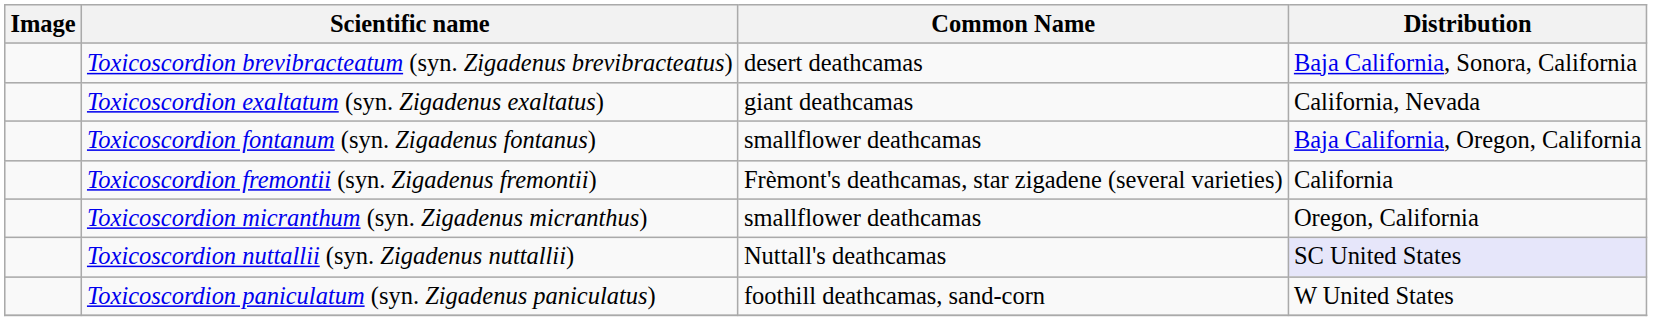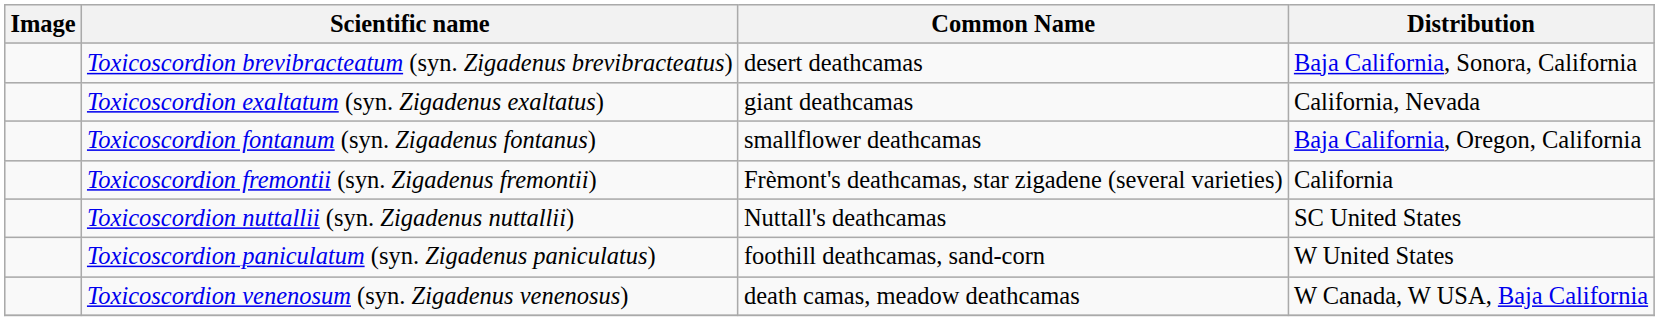- row: Toxicoscordion micranthum (syn. Zigadenus micranthus) | smallflower deathcamas | Oregon, California
Toxicoscordion nuttallii (syn. Zigadenus nuttallii) | Distribution: lavender background -> no background
+ row: Toxicoscordion venenosum (syn. Zigadenus venenosus) | death camas, meadow deathcamas | W Canada, W USA, Baja California
